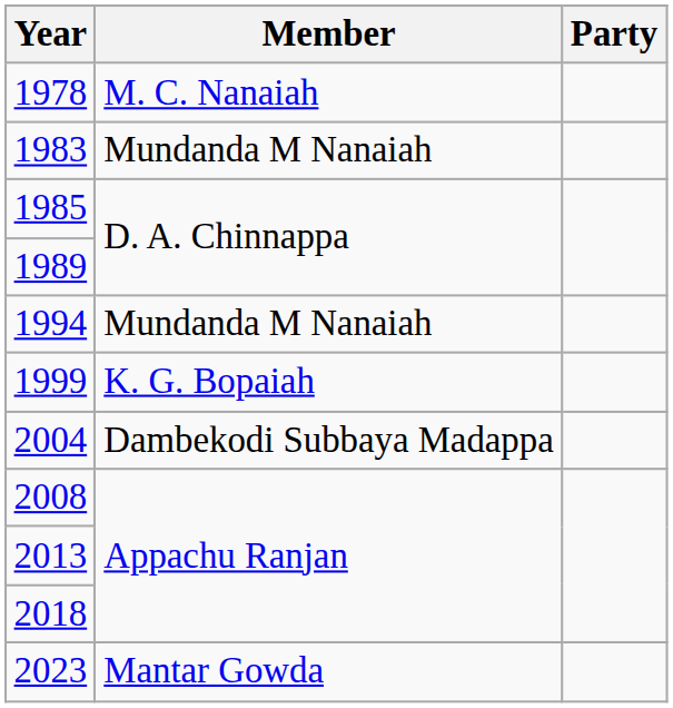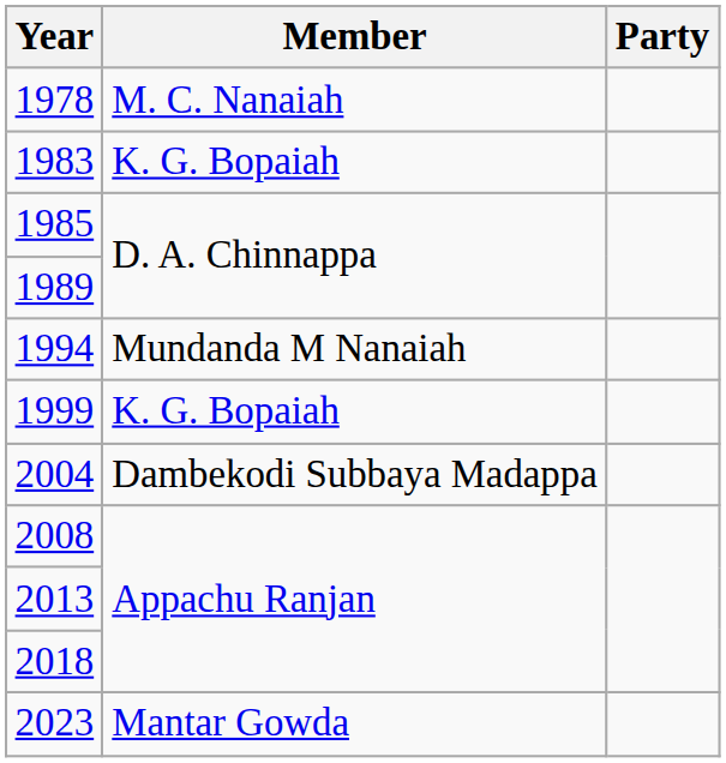1983 | Member: Mundanda M Nanaiah -> K. G. Bopaiah
